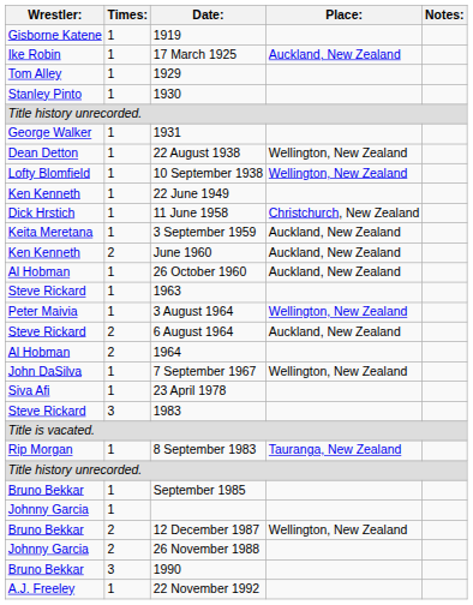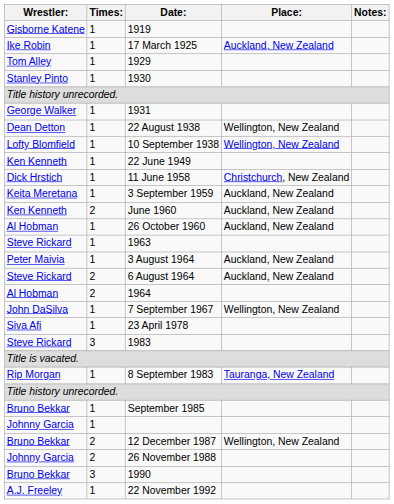3 August 1964 | Place:: Wellington, New Zealand -> Auckland, New Zealand
